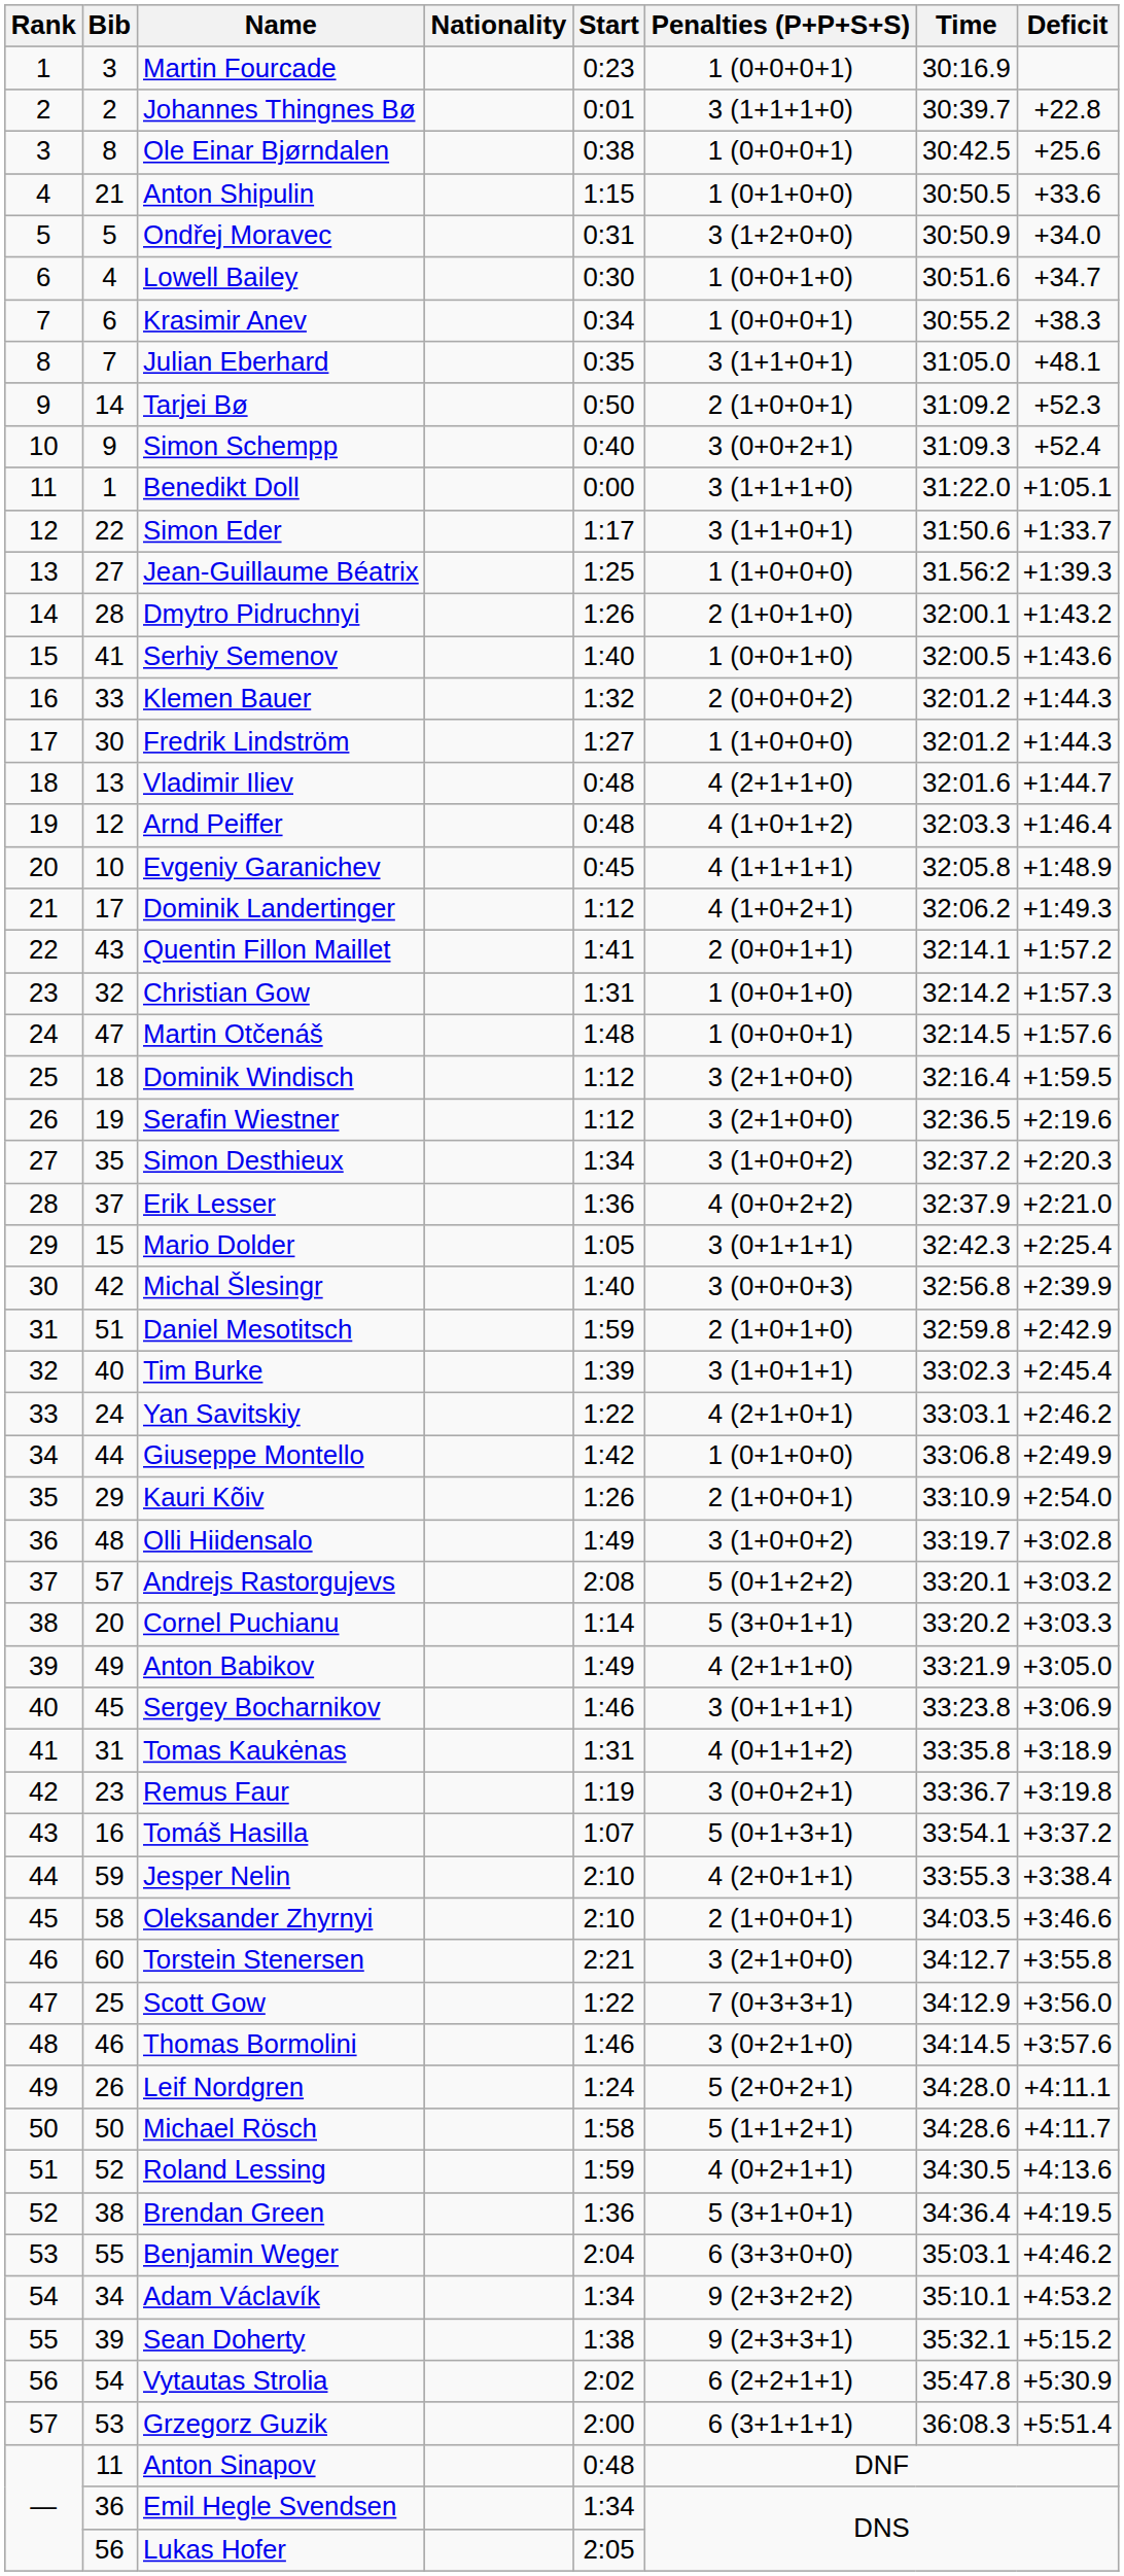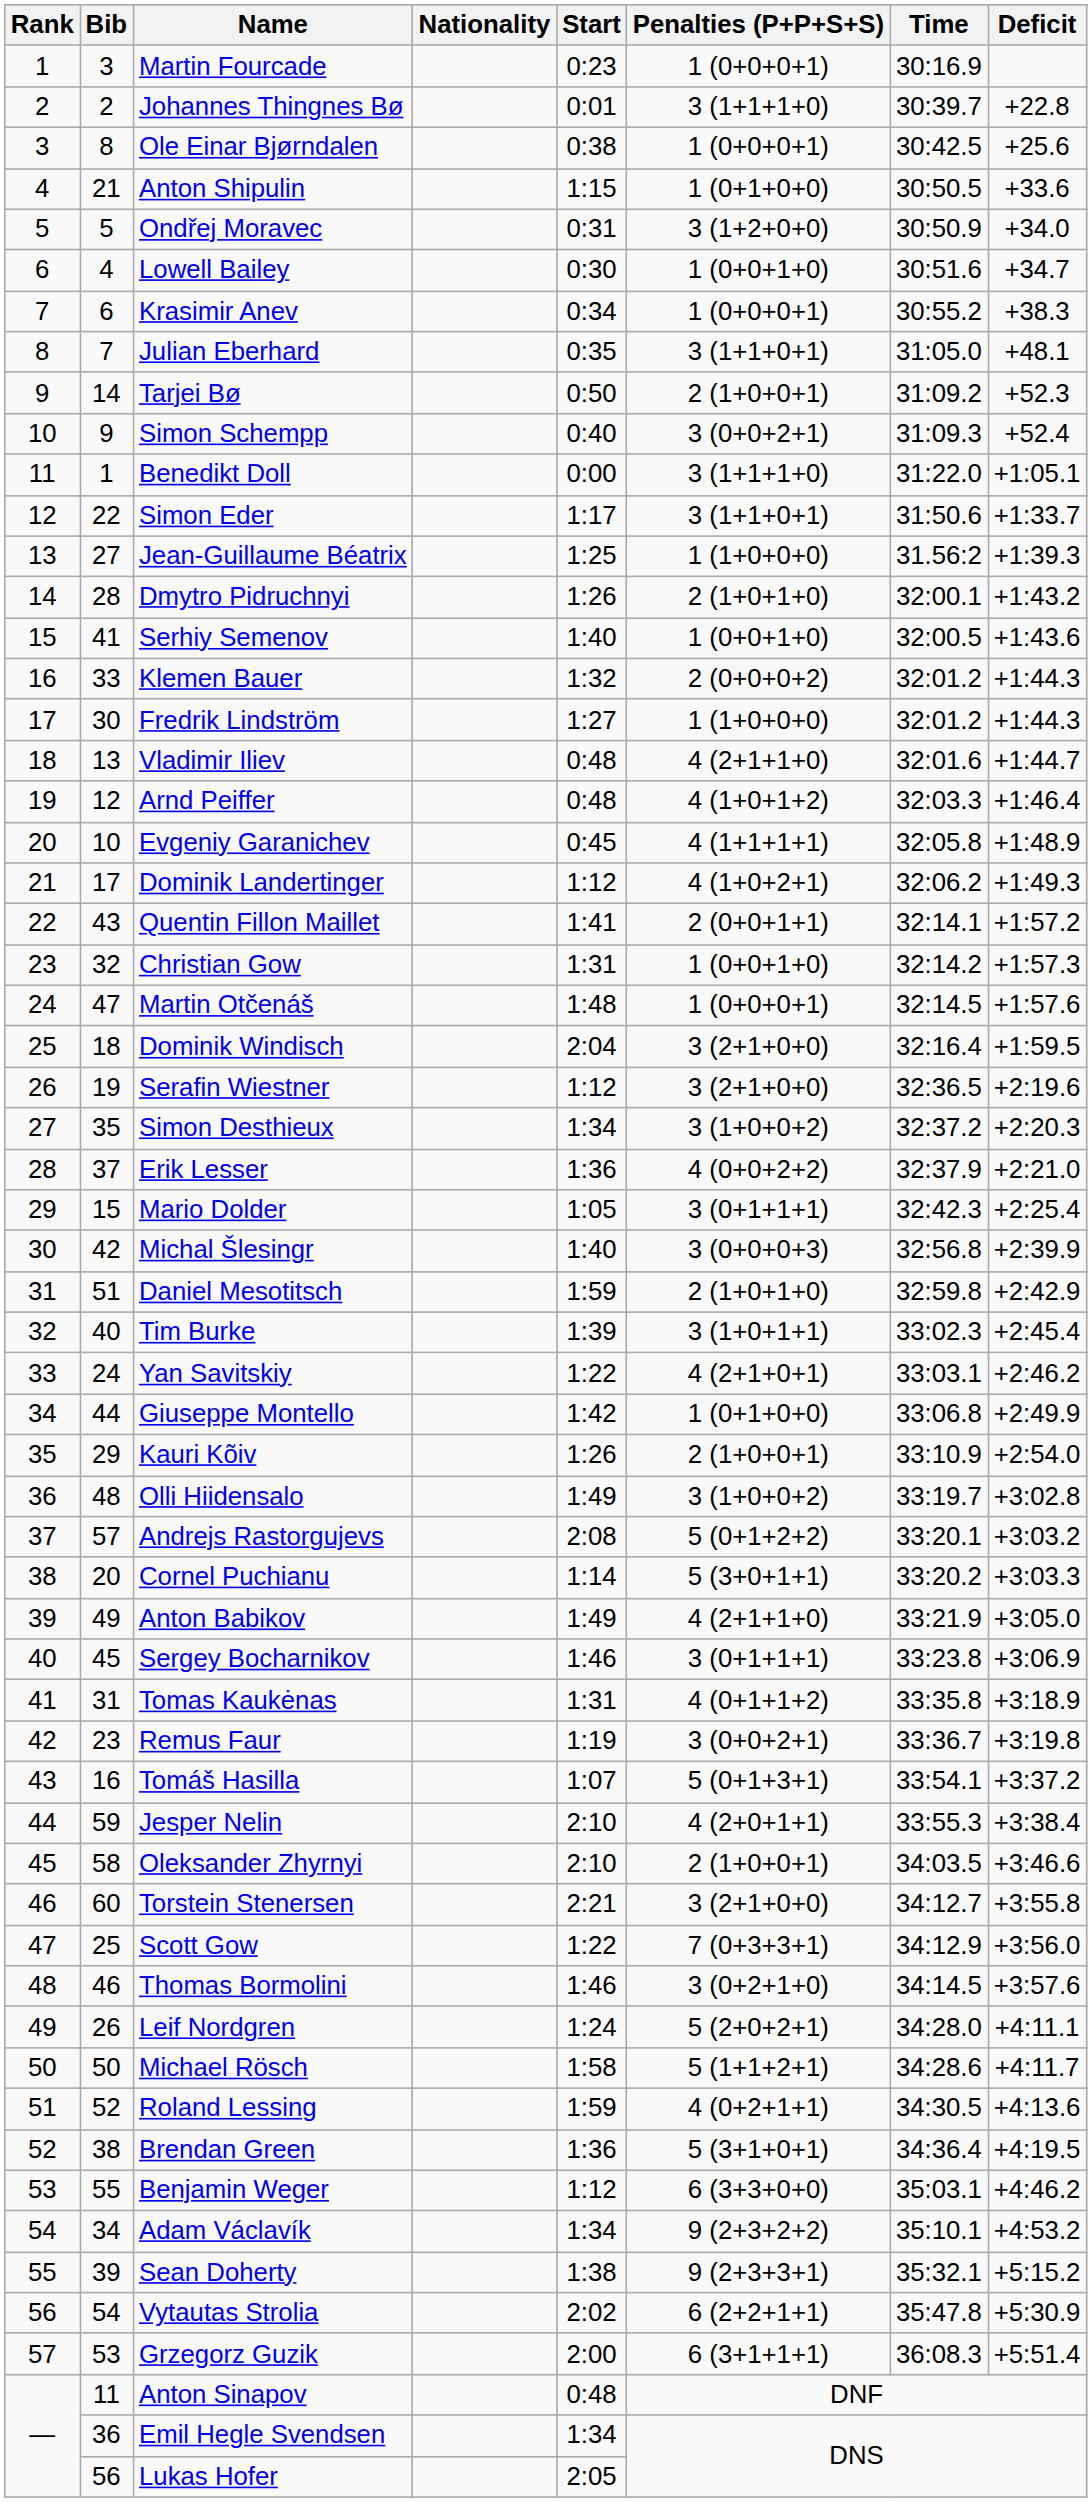Dominik Windisch | Start: 1:12 -> 2:04
Benjamin Weger | Start: 2:04 -> 1:12
